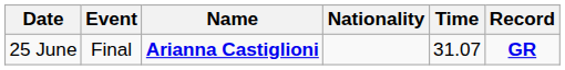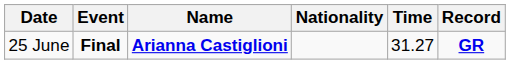25 June | Event: normal -> bold
25 June | Time: 31.07 -> 31.27
